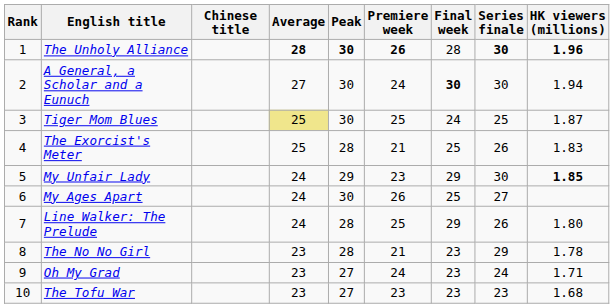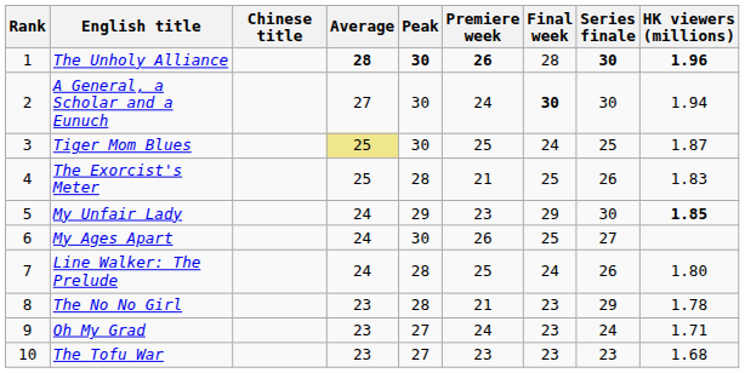Line Walker: The Prelude | Final week: 29 -> 24
